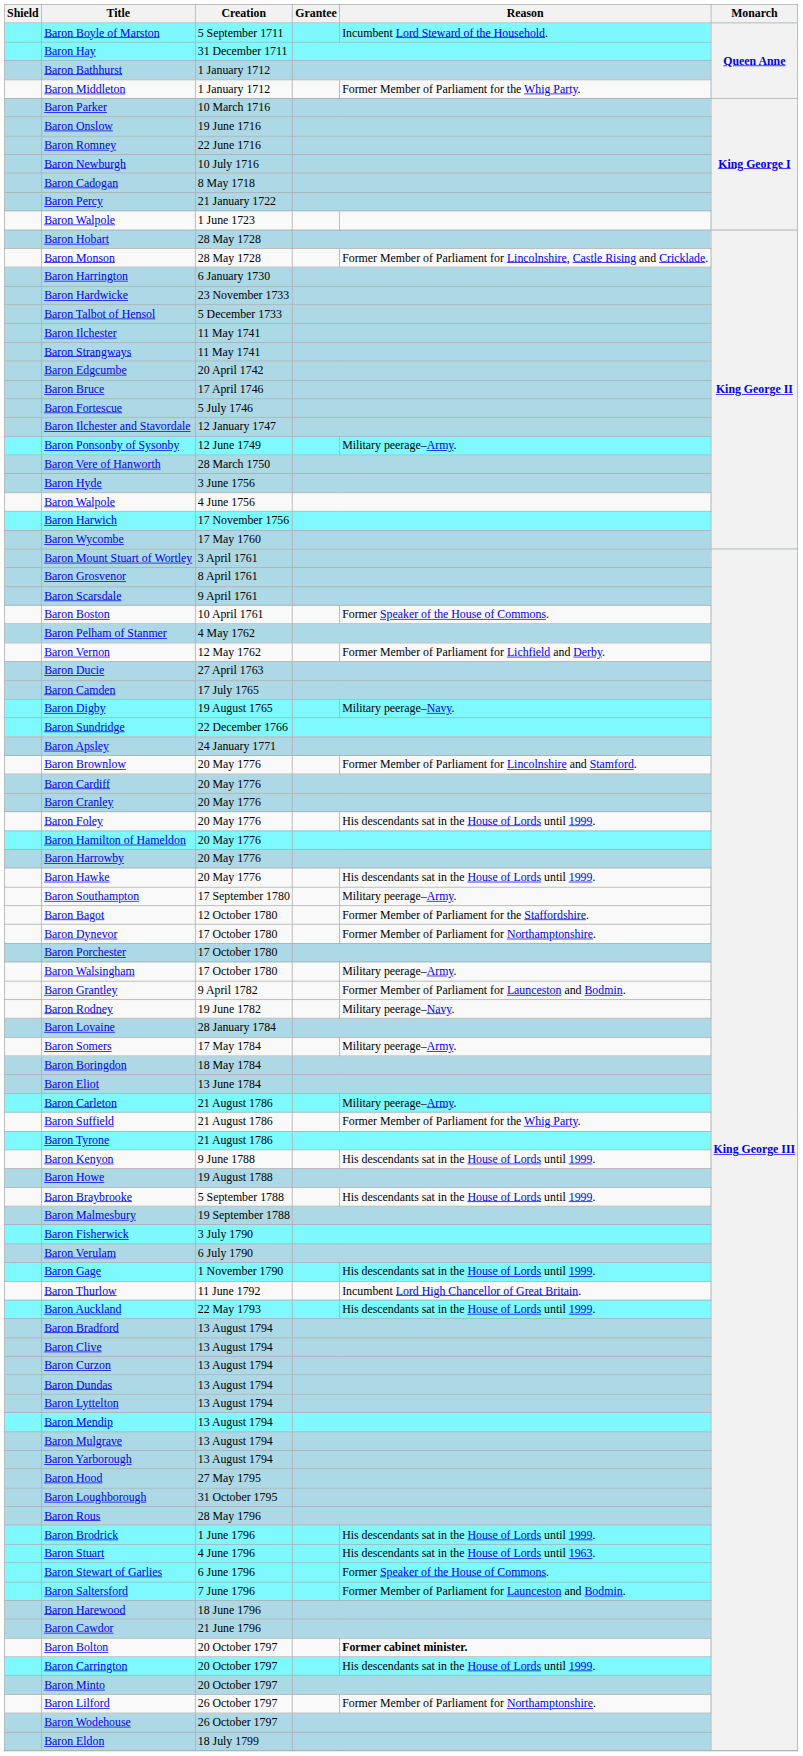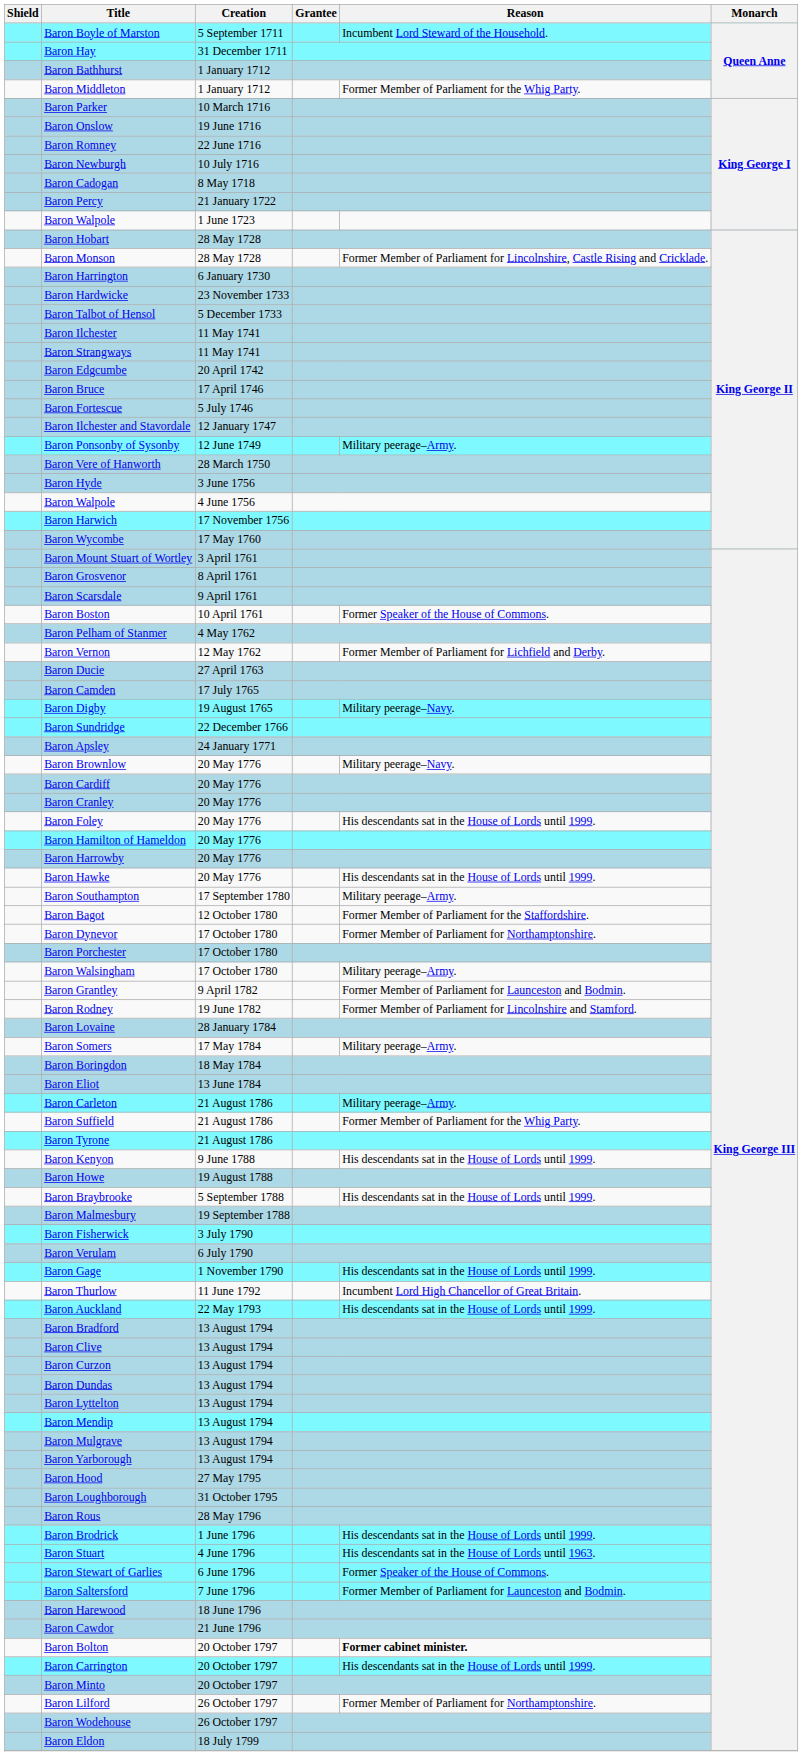Baron Brownlow | Reason: Former Member of Parliament for Lincolnshire and Stamford. -> Military peerage–Navy.
Baron Rodney | Reason: Military peerage–Navy. -> Former Member of Parliament for Lincolnshire and Stamford.
